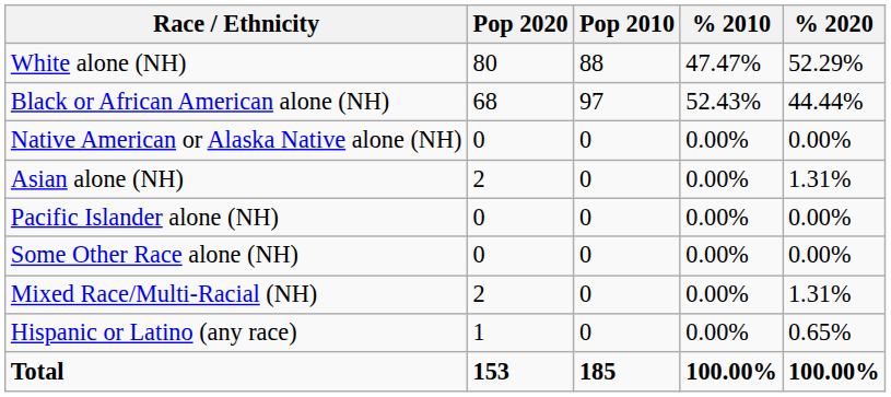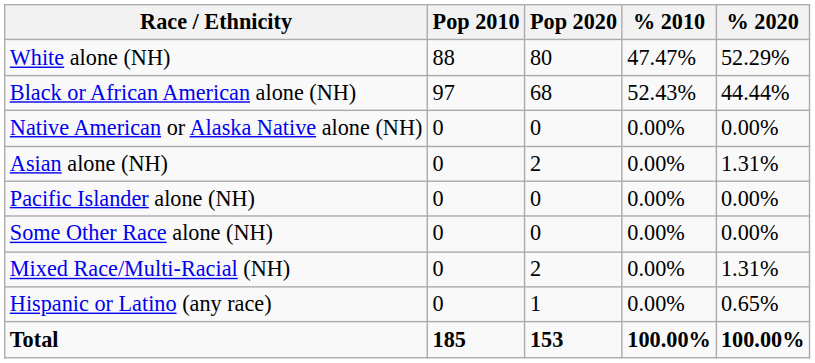columns swapped: Pop 2010 <-> Pop 2020
